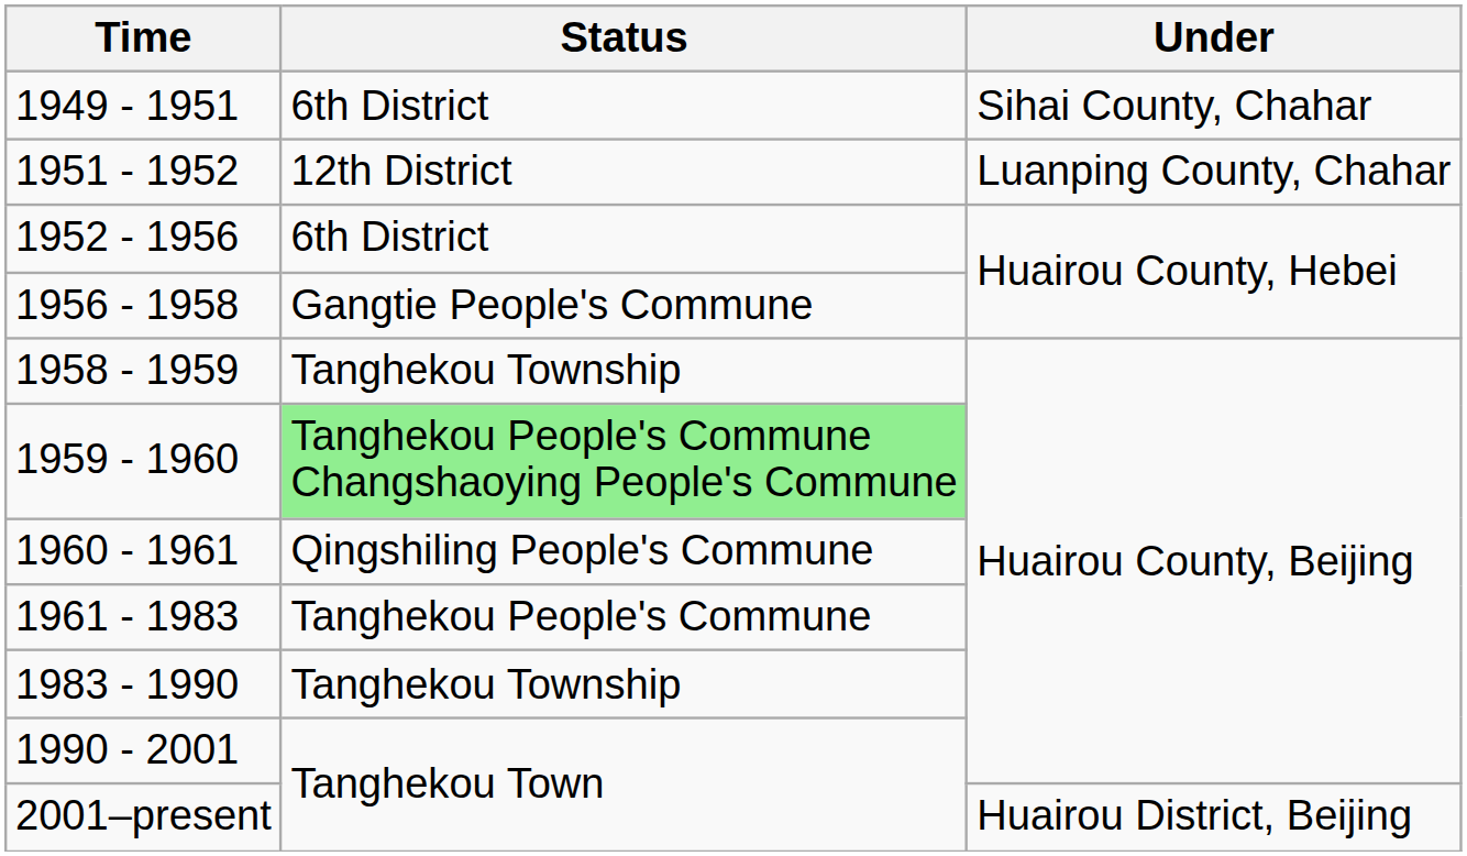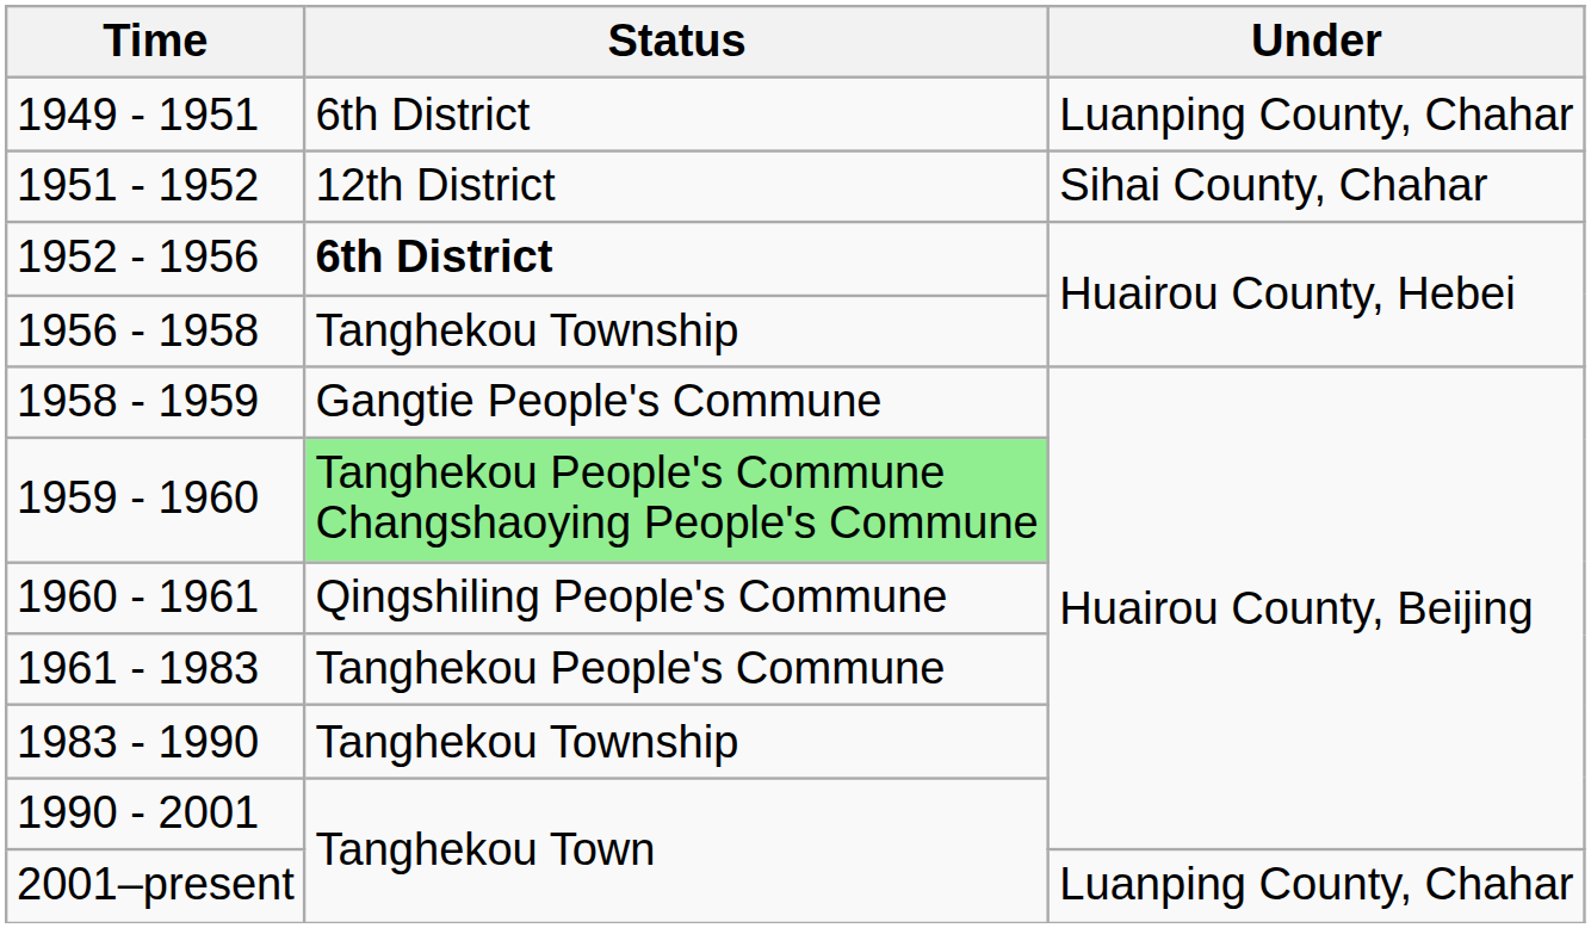1949 - 1951 | Under: Sihai County, Chahar -> Luanping County, Chahar
1951 - 1952 | Under: Luanping County, Chahar -> Sihai County, Chahar
1952 - 1956 | Status: normal -> bold
1956 - 1958 | Status: Gangtie People's Commune -> Tanghekou Township
1958 - 1959 | Status: Tanghekou Township -> Gangtie People's Commune
2001–present | Under: Huairou District, Beijing -> Luanping County, Chahar
